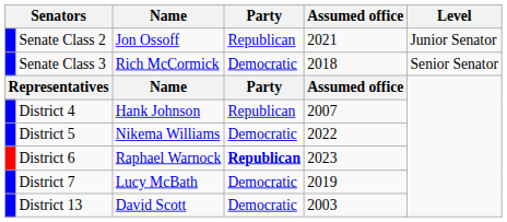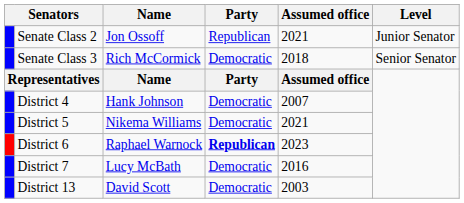District 4 | Party: Republican -> Democratic
District 5 | Assumed office: 2022 -> 2021
District 7 | Assumed office: 2019 -> 2016
